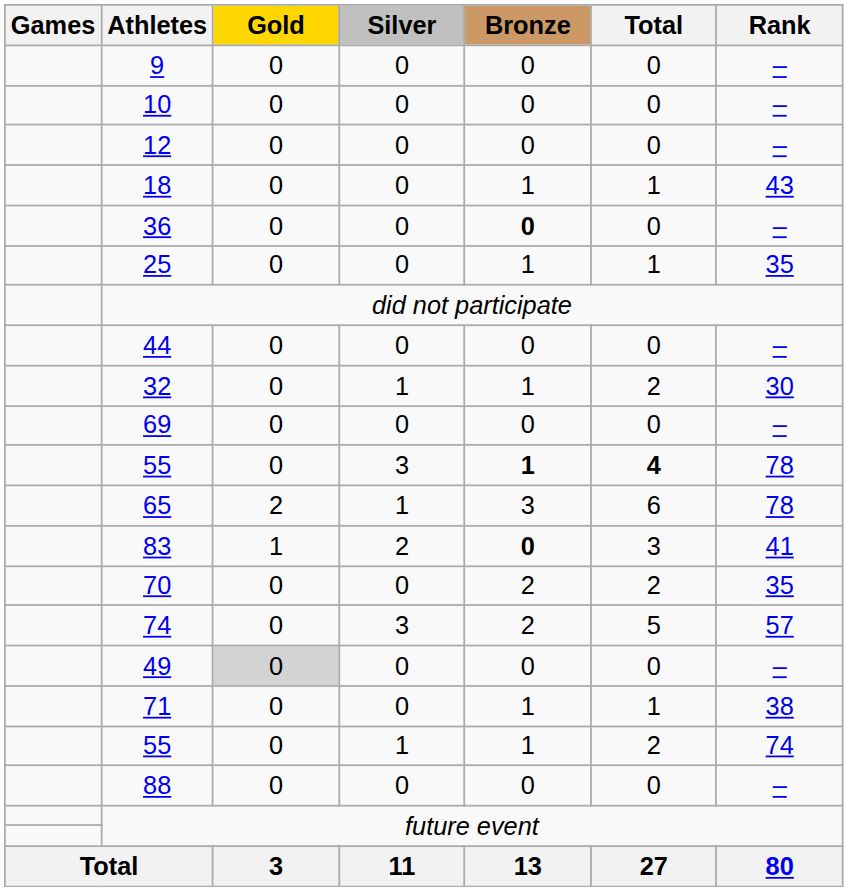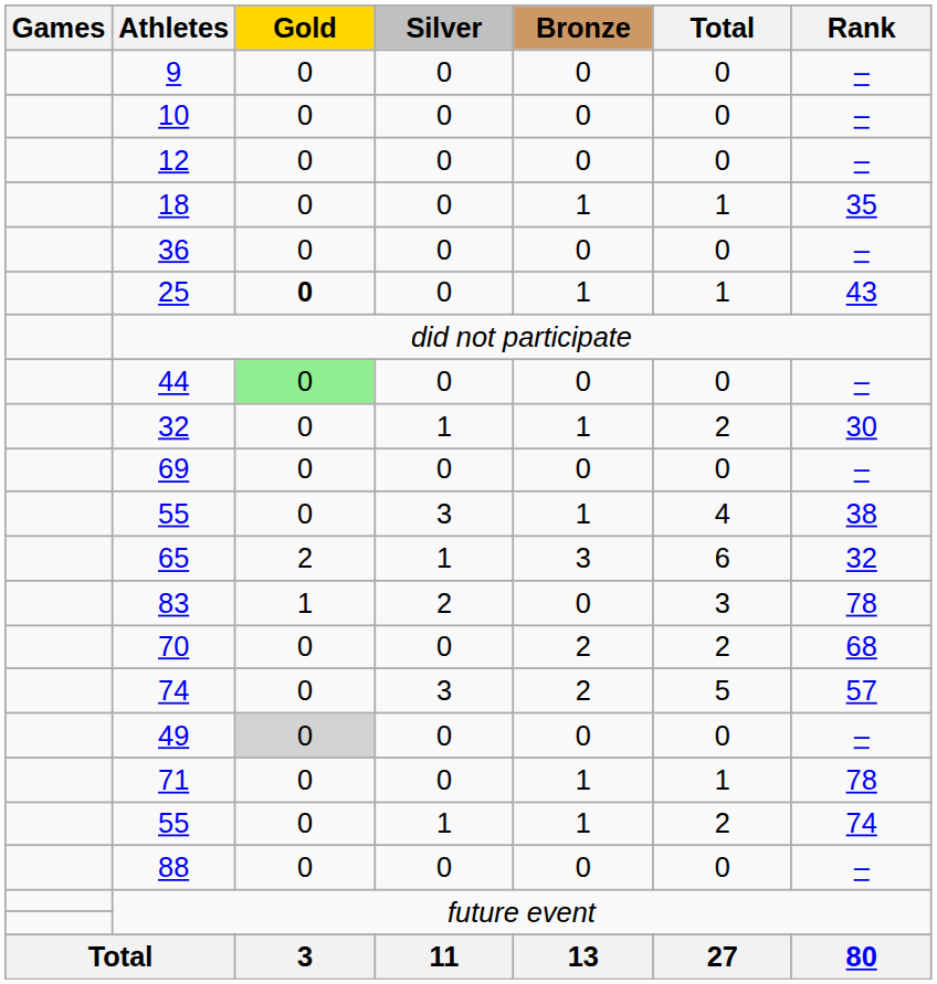18 | Rank: 43 -> 35
36 | Bronze: bold -> normal
25 | Gold: normal -> bold
25 | Rank: 35 -> 43
44 | Gold: no background -> lightgreen background
55 / 3 | Bronze: bold -> normal
55 / 3 | Total: bold -> normal
55 / 3 | Rank: 78 -> 38
65 | Rank: 78 -> 32
83 | Bronze: bold -> normal
83 | Rank: 41 -> 78
70 | Rank: 35 -> 68
71 | Rank: 38 -> 78
